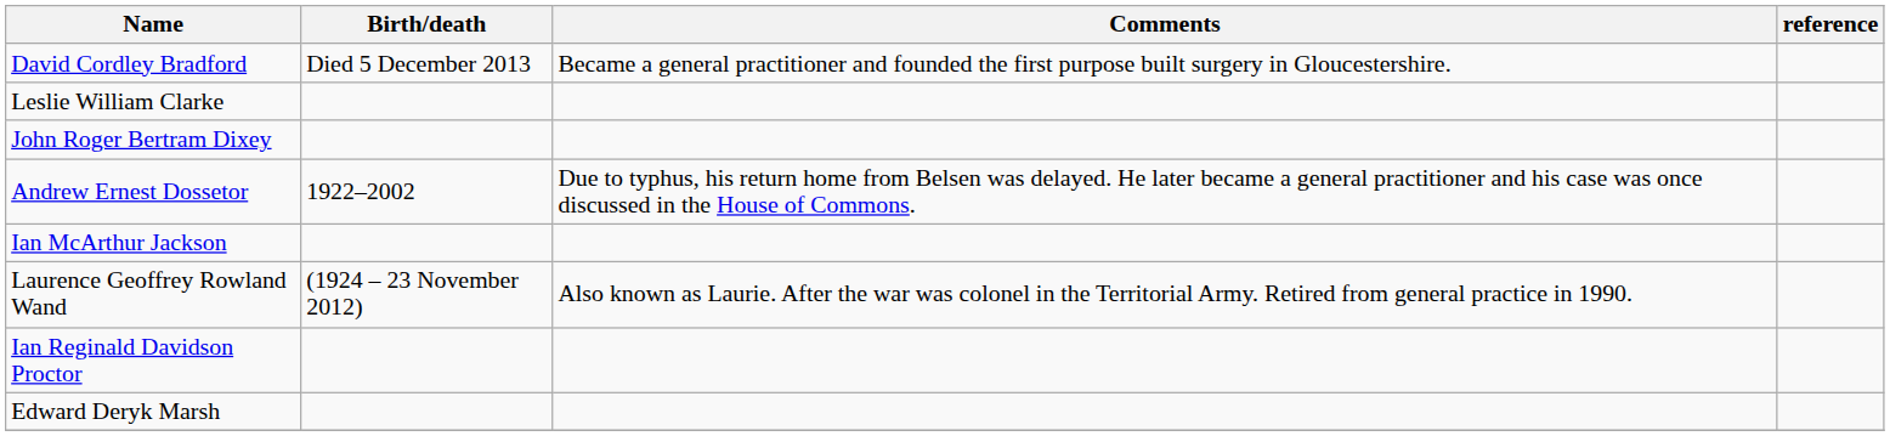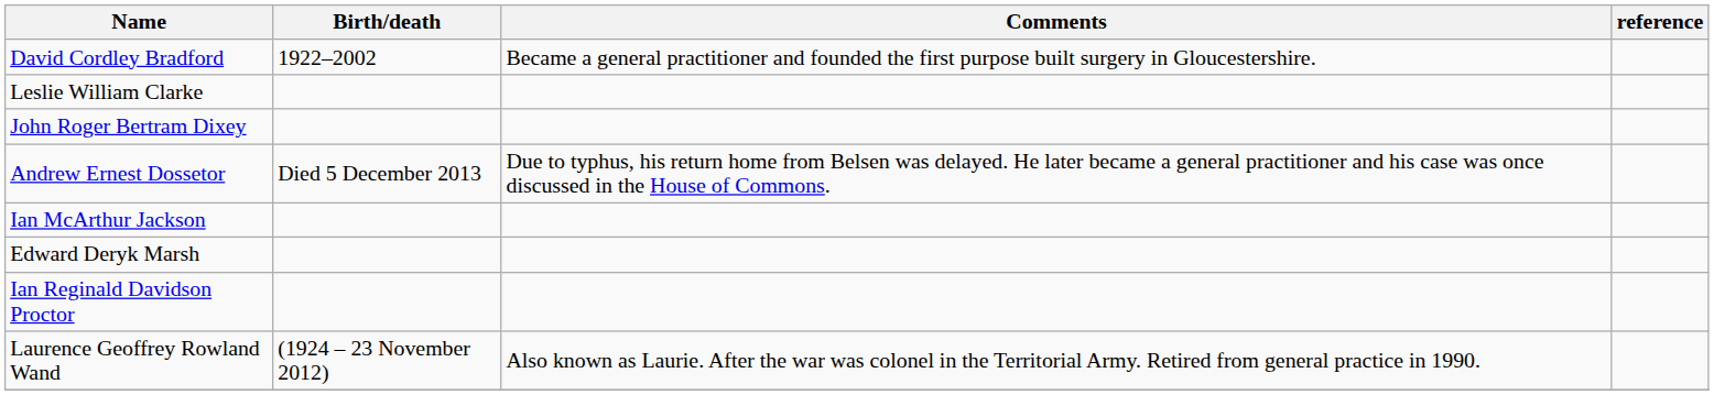David Cordley Bradford | Birth/death: Died 5 December 2013 -> 1922–2002
Andrew Ernest Dossetor | Birth/death: 1922–2002 -> Died 5 December 2013
rows swapped: Edward Deryk Marsh <-> Laurence Geoffrey Rowland Wand
